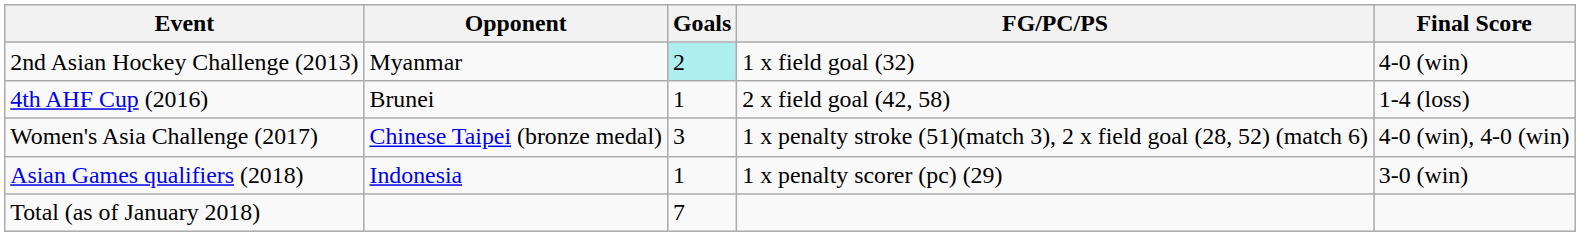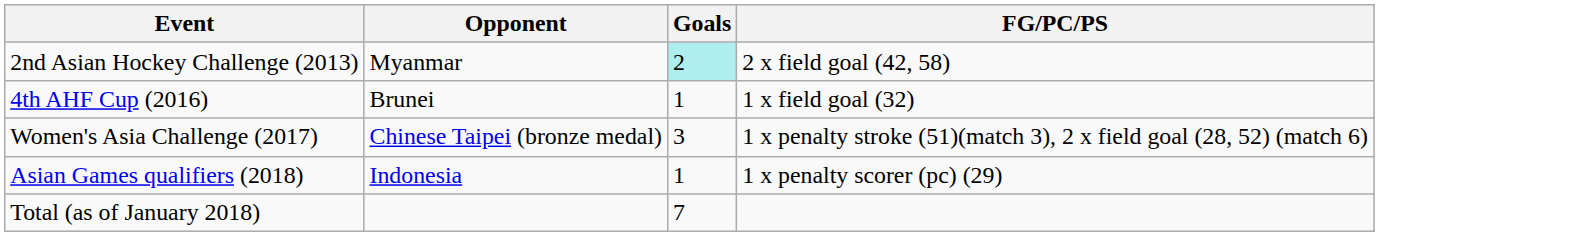- column: Final Score | 4-0 (win) | 1-4 (loss) | 4-0 (win), 4-0 (win) | 3-0 (win)
2nd Asian Hockey Challenge (2013) | FG/PC/PS: 1 x field goal (32) -> 2 x field goal (42, 58)
4th AHF Cup (2016) | FG/PC/PS: 2 x field goal (42, 58) -> 1 x field goal (32)
